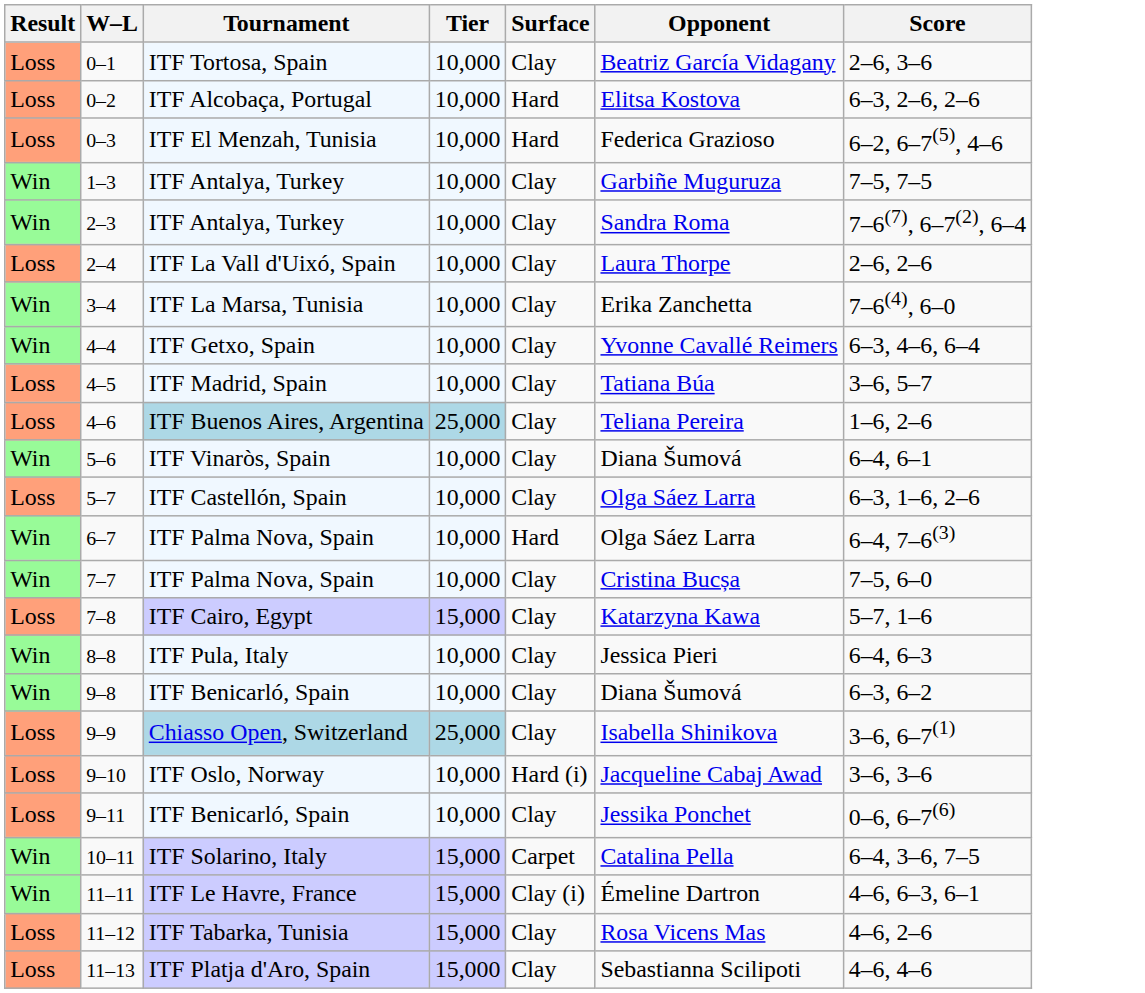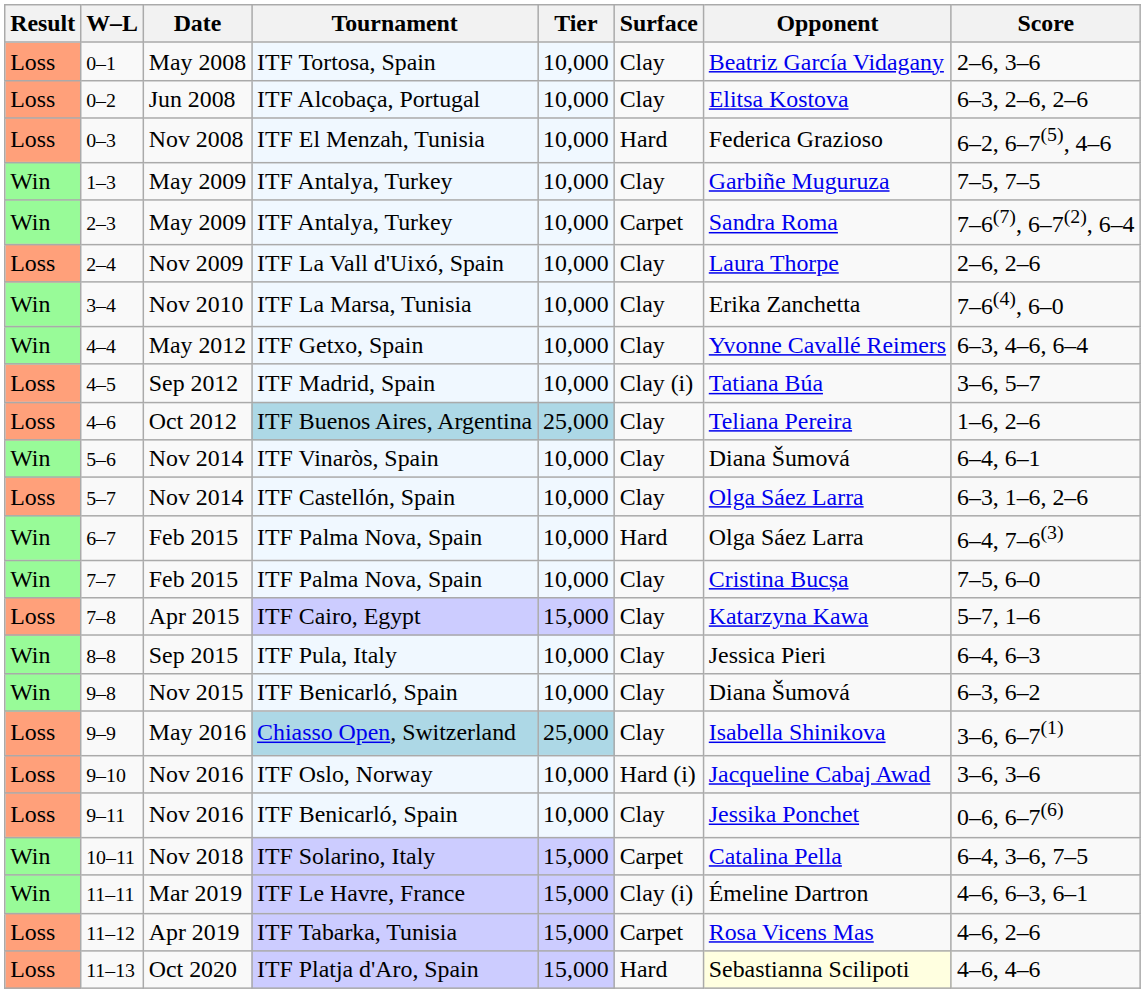+ column: Date | May 2008 | Jun 2008 | Nov 2008 | May 2009 | May 2009 | Nov 2009 | Nov 2010 | May 2012 | Sep 2012 | Oct 2012 | Nov 2014 | Nov 2014 | Feb 2015 | Feb 2015 | Apr 2015 | Sep 2015 | Nov 2015 | May 2016 | Nov 2016 | Nov 2016 | Nov 2018 | Mar 2019 | Apr 2019 | Oct 2020
0–2 | Surface: Hard -> Clay
2–3 | Surface: Clay -> Carpet
4–5 | Surface: Clay -> Clay (i)
11–12 | Surface: Clay -> Carpet
11–13 | Surface: Clay -> Hard
11–13 | Opponent: no background -> lightyellow background
